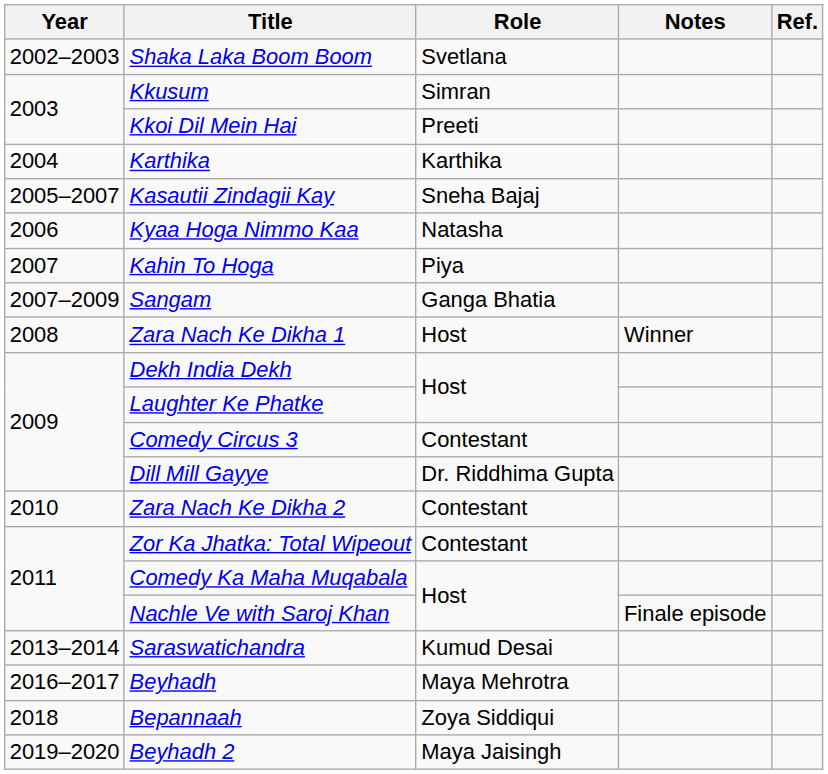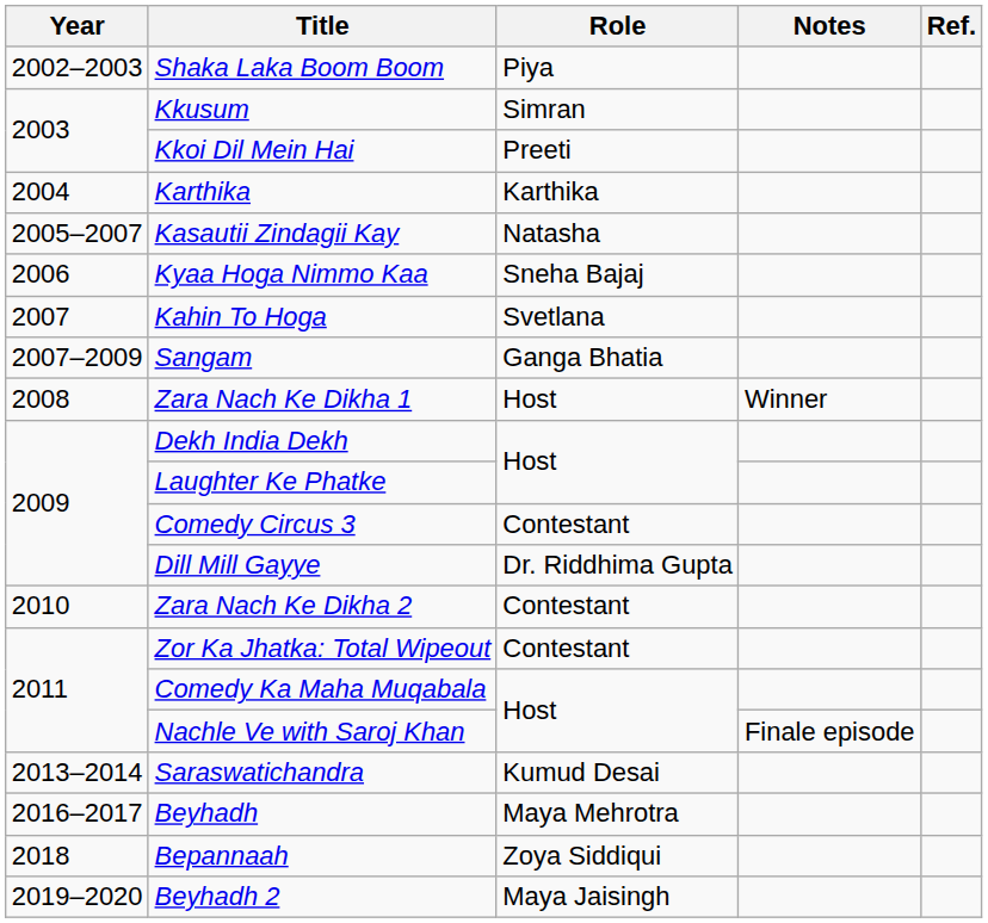Shaka Laka Boom Boom | Role: Svetlana -> Piya
Kasautii Zindagii Kay | Role: Sneha Bajaj -> Natasha
Kyaa Hoga Nimmo Kaa | Role: Natasha -> Sneha Bajaj
Kahin To Hoga | Role: Piya -> Svetlana
